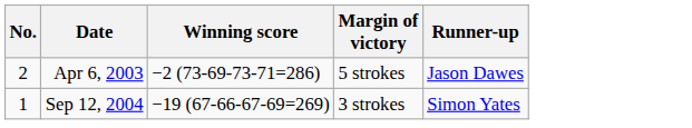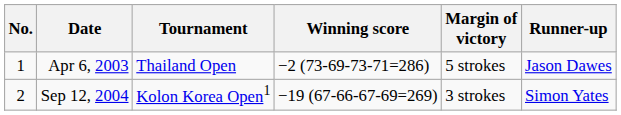+ column: Tournament | Thailand Open | Kolon Korea Open1
Apr 6, 2003 | No.: 2 -> 1
Sep 12, 2004 | No.: 1 -> 2
